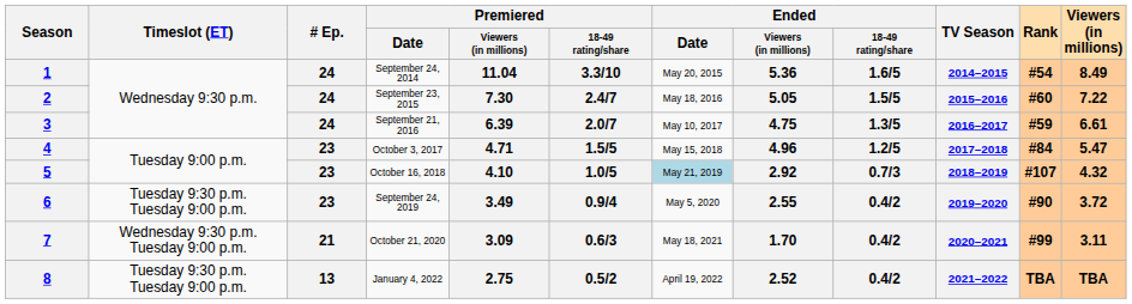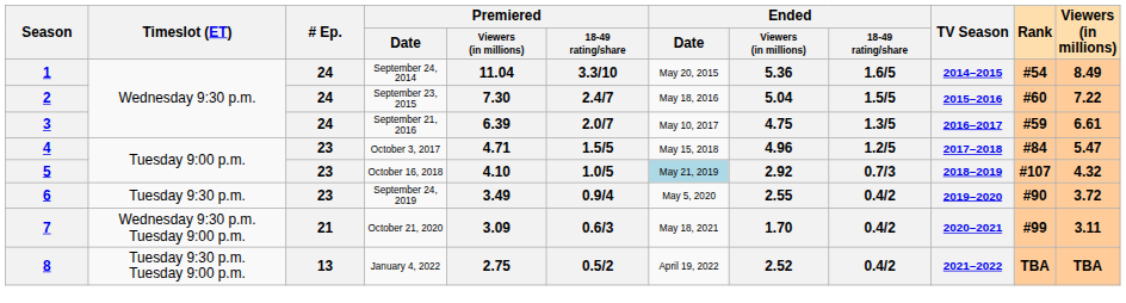2 | Ended / Viewers (in millions): 5.05 -> 5.04
6 | Timeslot (ET): Tuesday 9:30 p.m. Tuesday 9:00 p.m. -> Tuesday 9:30 p.m.
